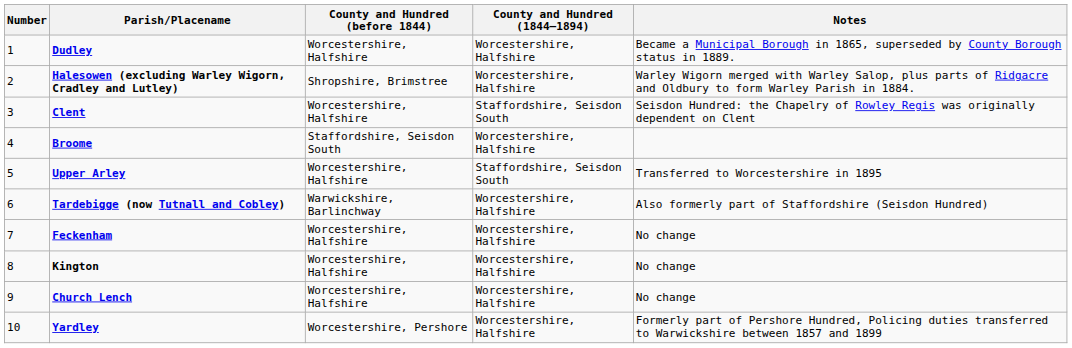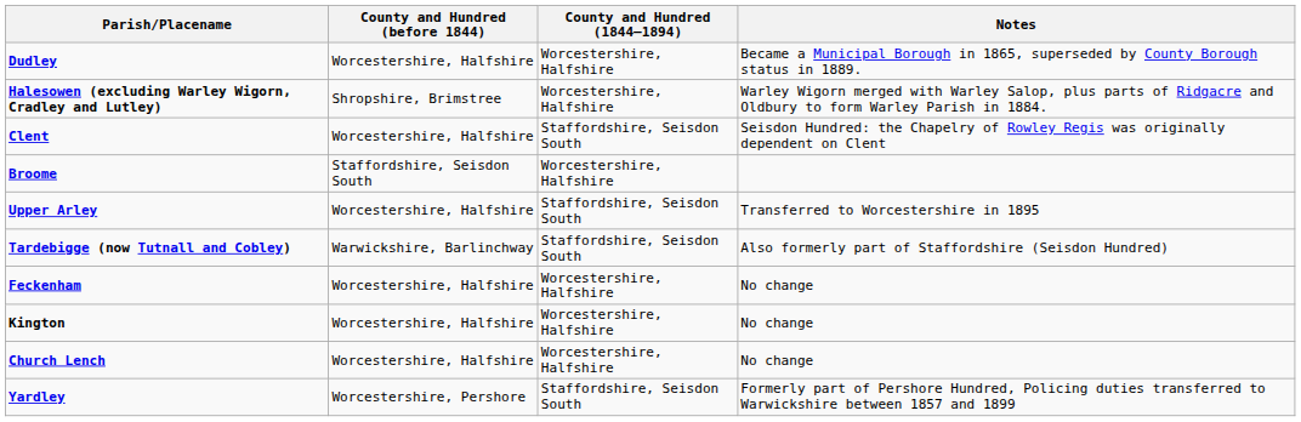- column: Number | 1 | 2 | 3 | 4 | 5 | 6 | 7 | 8 | 9 | 10
Tardebigge (now Tutnall and Cobley) | County and Hundred (1844–1894): Worcestershire, Halfshire -> Staffordshire, Seisdon South
Yardley | County and Hundred (1844–1894): Worcestershire, Halfshire -> Staffordshire, Seisdon South
